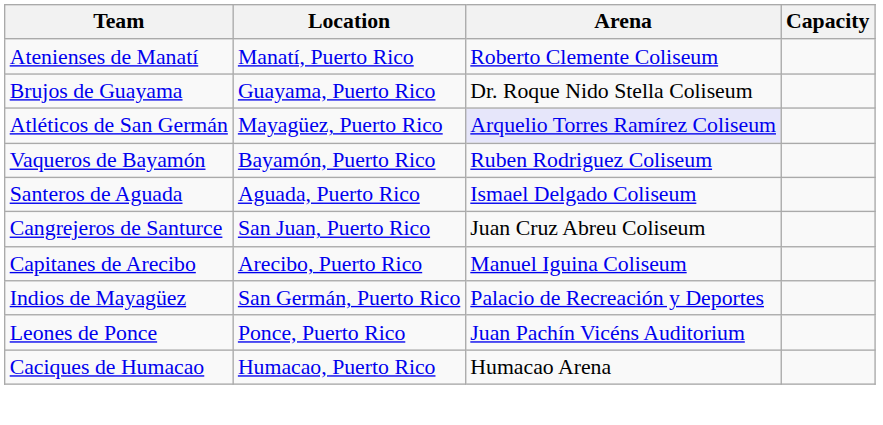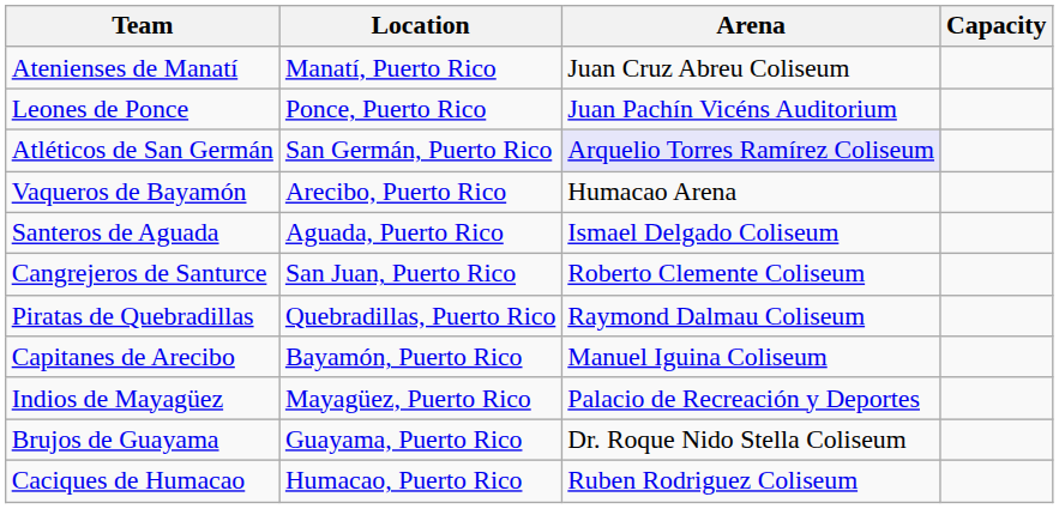Atenienses de Manatí | Arena: Roberto Clemente Coliseum -> Juan Cruz Abreu Coliseum
rows swapped: Leones de Ponce <-> Brujos de Guayama
Atléticos de San Germán | Location: Mayagüez, Puerto Rico -> San Germán, Puerto Rico
Vaqueros de Bayamón | Location: Bayamón, Puerto Rico -> Arecibo, Puerto Rico
Vaqueros de Bayamón | Arena: Ruben Rodriguez Coliseum -> Humacao Arena
Cangrejeros de Santurce | Arena: Juan Cruz Abreu Coliseum -> Roberto Clemente Coliseum
+ row: Piratas de Quebradillas | Quebradillas, Puerto Rico | Raymond Dalmau Coliseum
Capitanes de Arecibo | Location: Arecibo, Puerto Rico -> Bayamón, Puerto Rico
Indios de Mayagüez | Location: San Germán, Puerto Rico -> Mayagüez, Puerto Rico
Caciques de Humacao | Arena: Humacao Arena -> Ruben Rodriguez Coliseum
